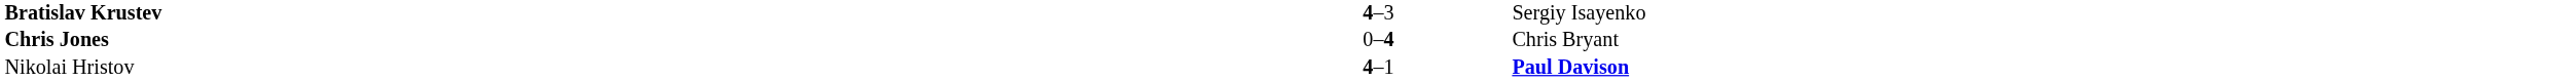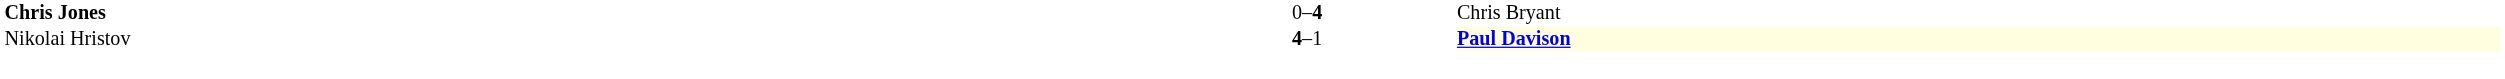- row: Bratislav Krustev | 4–3 | Sergiy Isayenko
Nikolai Hristov | column 3: no background -> lightyellow background
